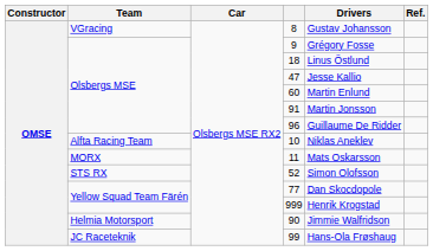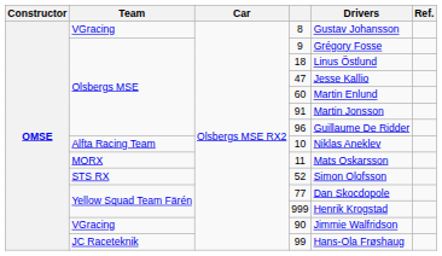90 | Team: Helmia Motorsport -> VGracing
